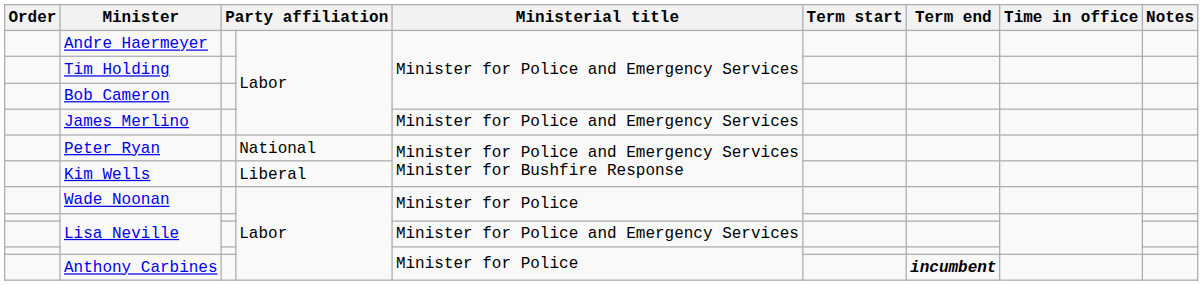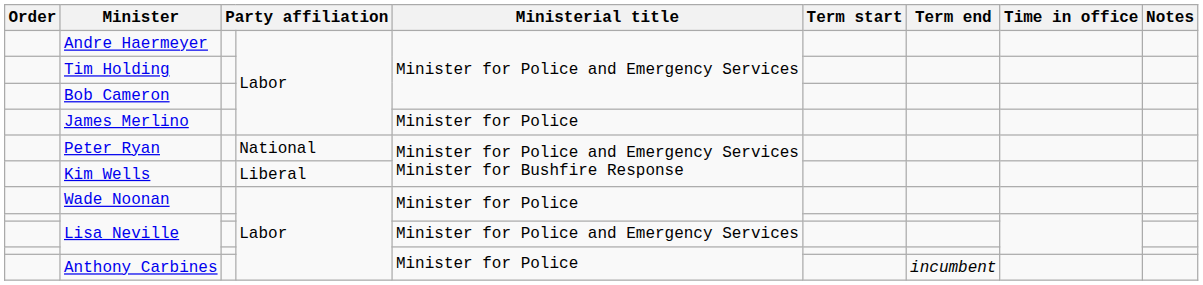James Merlino | Ministerial title: Minister for Police and Emergency Services -> Minister for Police
Anthony Carbines | Term end: bold -> normal
